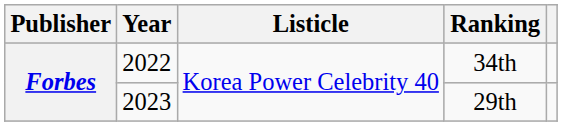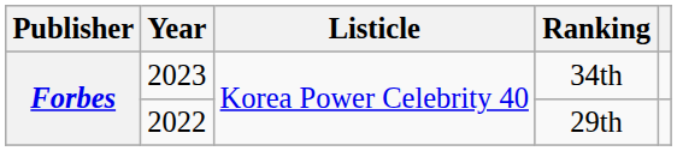34th | Year: 2022 -> 2023
29th | Year: 2023 -> 2022
